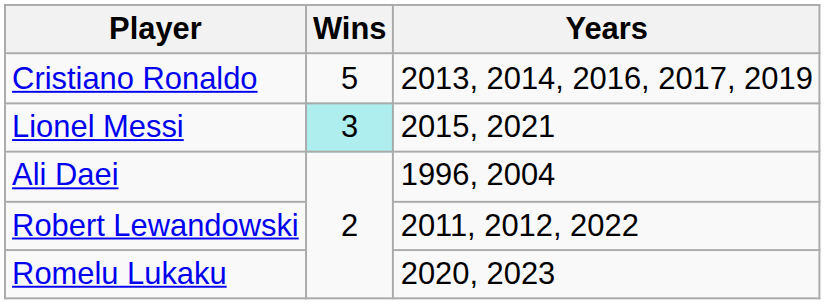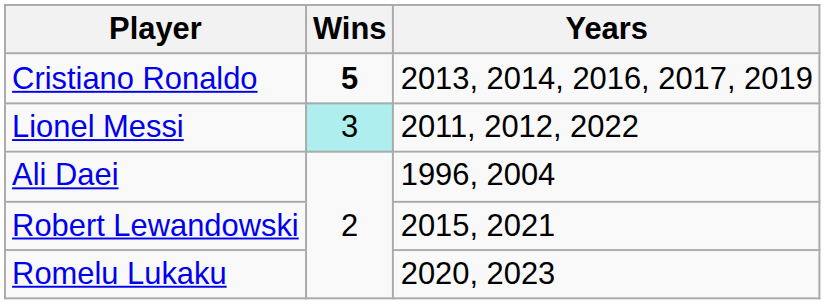Cristiano Ronaldo | Wins: normal -> bold
Lionel Messi | Years: 2015, 2021 -> 2011, 2012, 2022
Robert Lewandowski | Years: 2011, 2012, 2022 -> 2015, 2021
